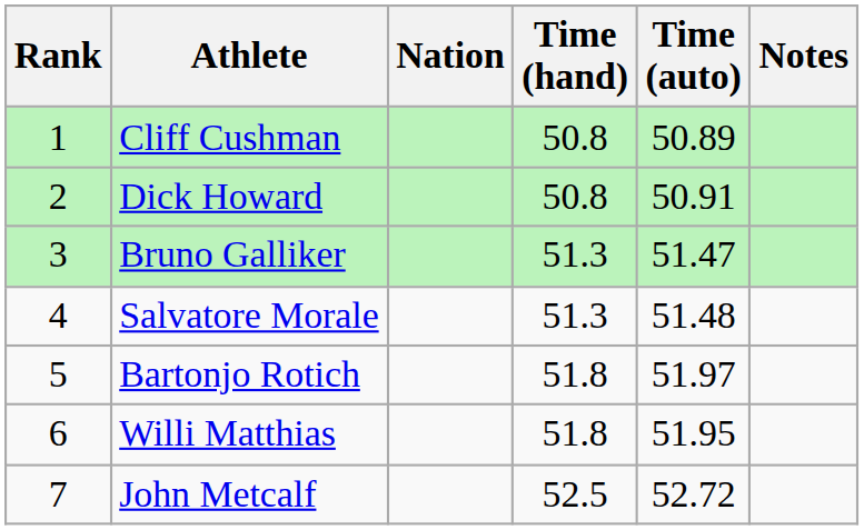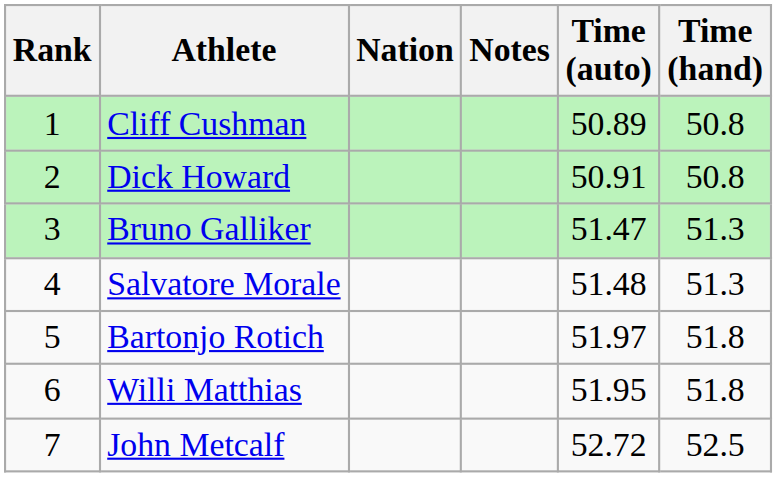columns swapped: Time (hand) <-> Notes
